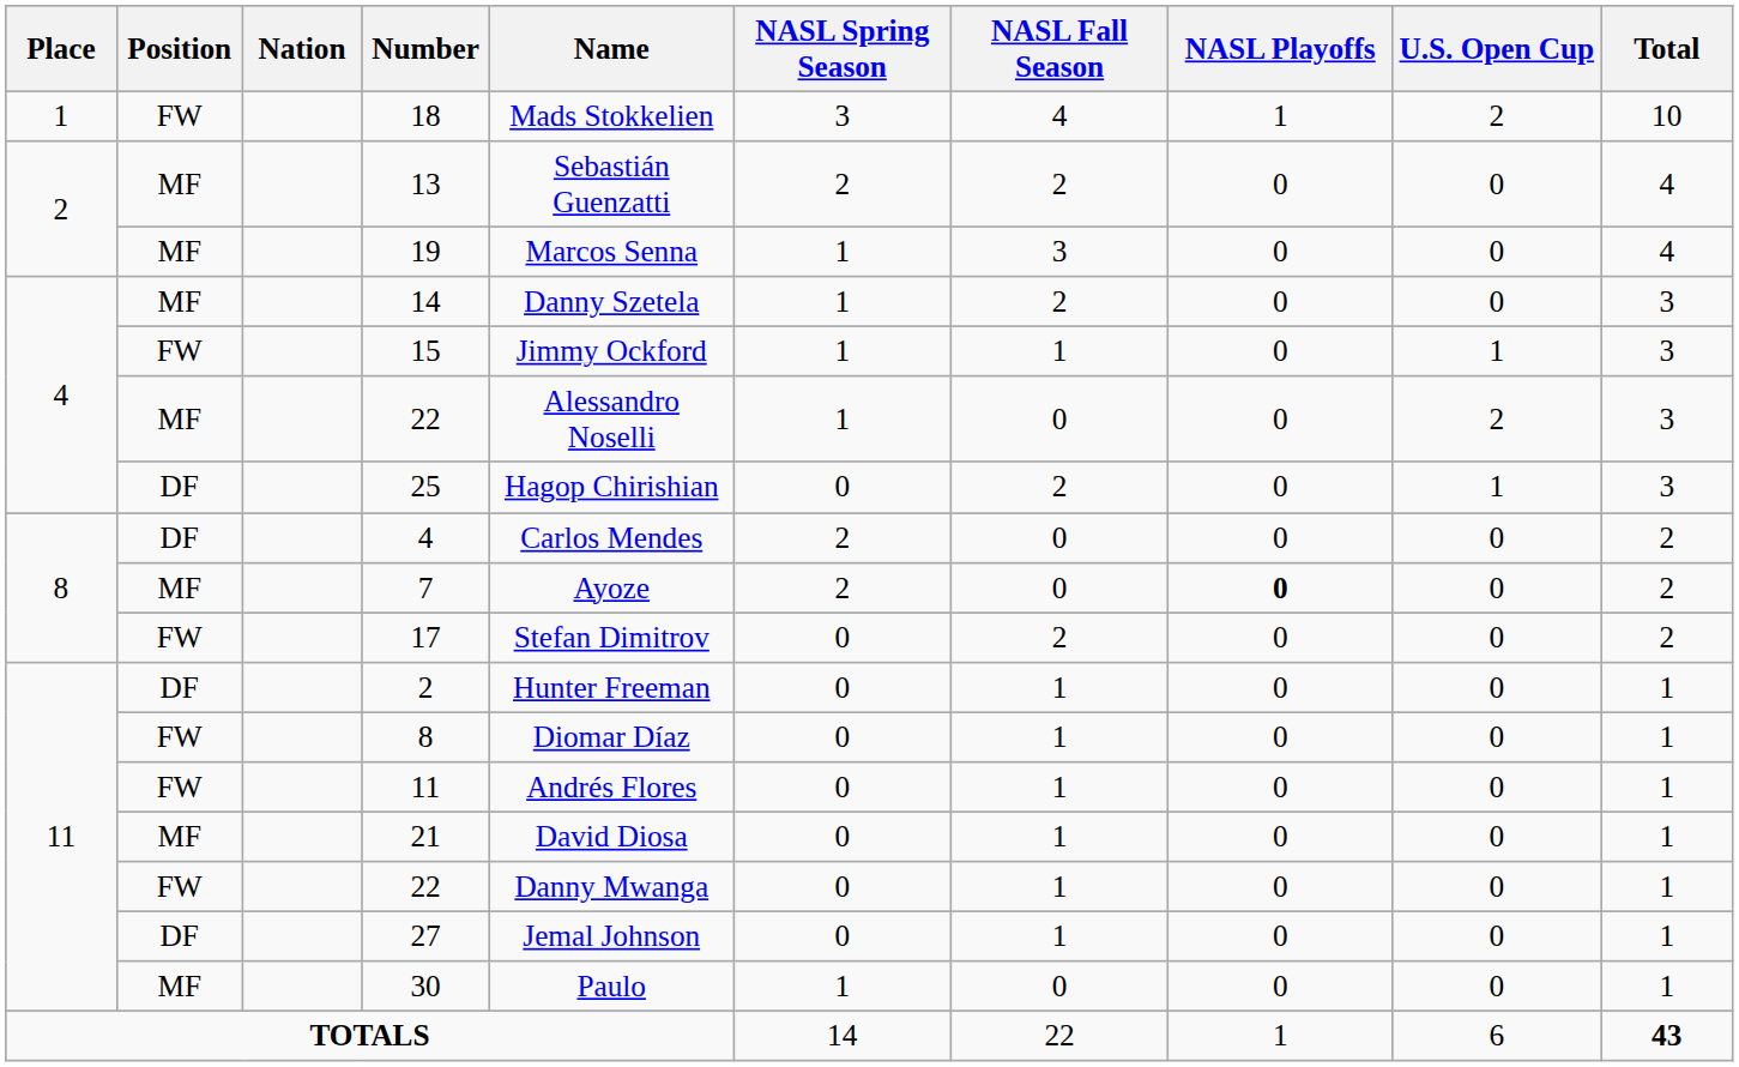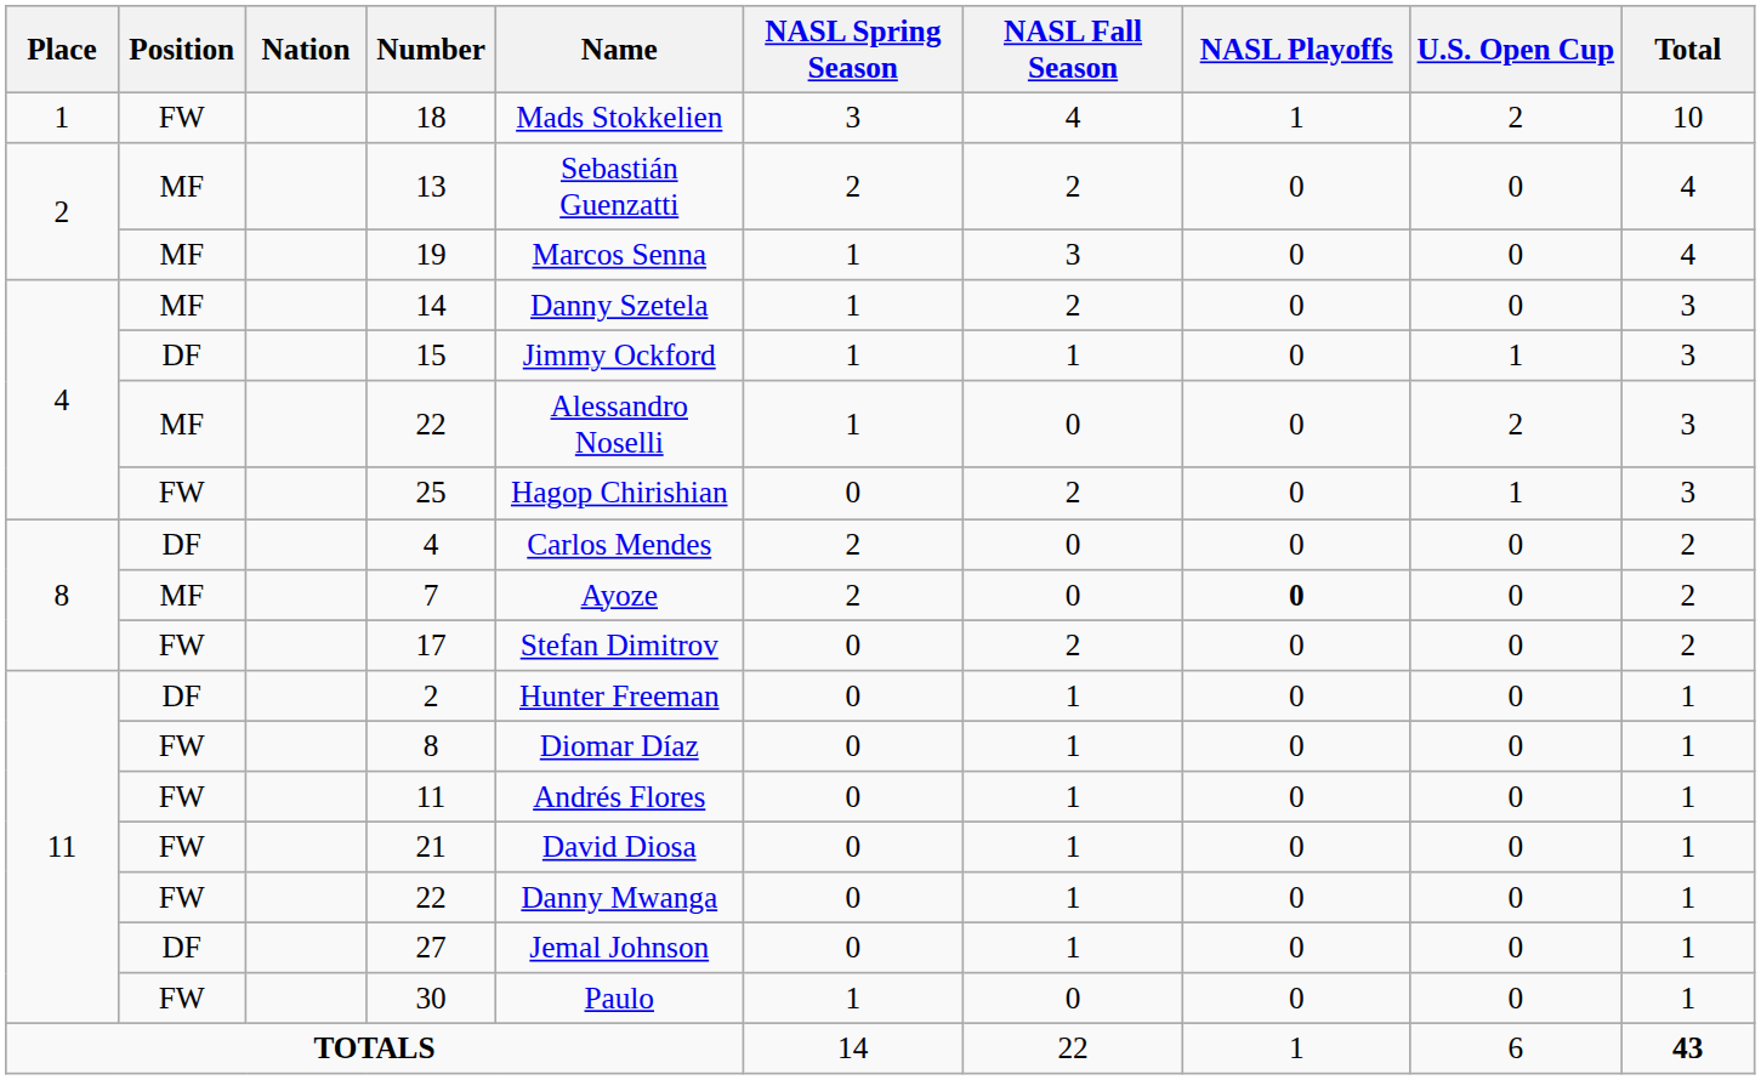15 | Position: FW -> DF
25 | Position: DF -> FW
21 | Position: MF -> FW
30 | Position: MF -> FW
